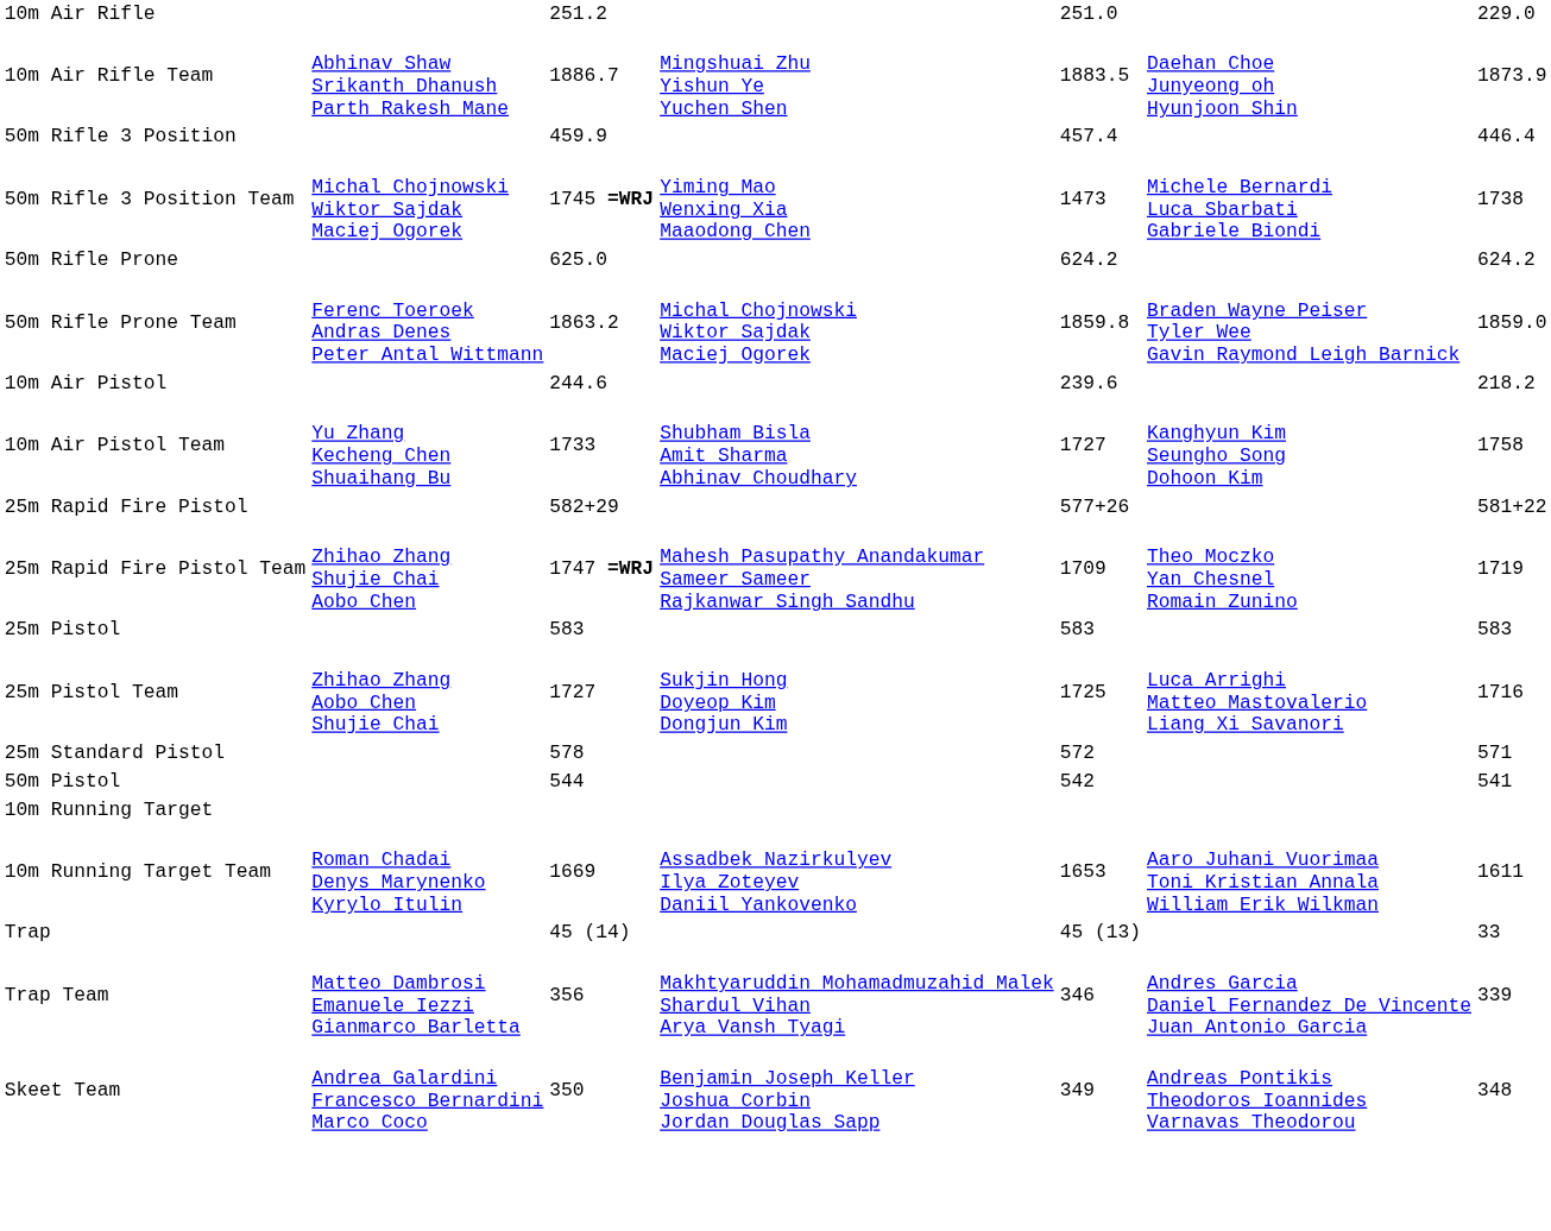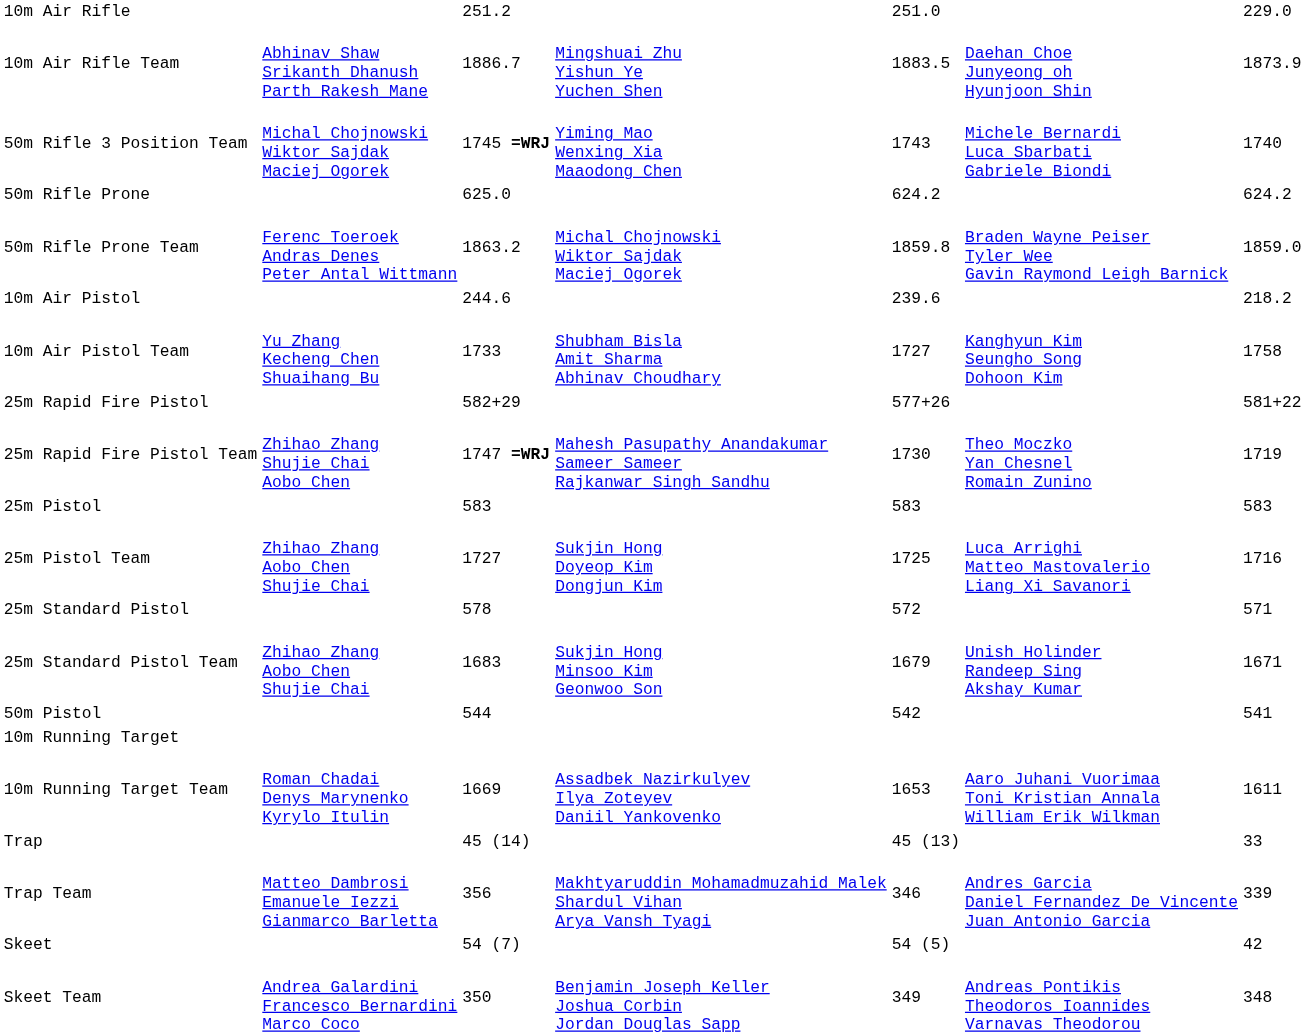- row: 50m Rifle 3 Position | 459.9 | 457.4 | 446.4
50m Rifle 3 Position Team | column 5: 1473 -> 1743
50m Rifle 3 Position Team | column 7: 1738 -> 1740
25m Rapid Fire Pistol Team | column 5: 1709 -> 1730
+ row: 25m Standard Pistol Team | Zhihao Zhang Aobo Chen Shujie Chai | 1683 | Sukjin Hong Minsoo Kim Geonwoo Son | 1679 | Unish Holinder Randeep Sing Akshay Kumar | 1671
+ row: Skeet | 54 (7) | 54 (5) | 42
